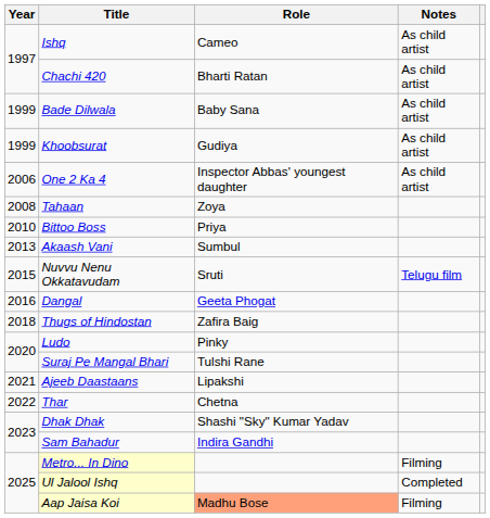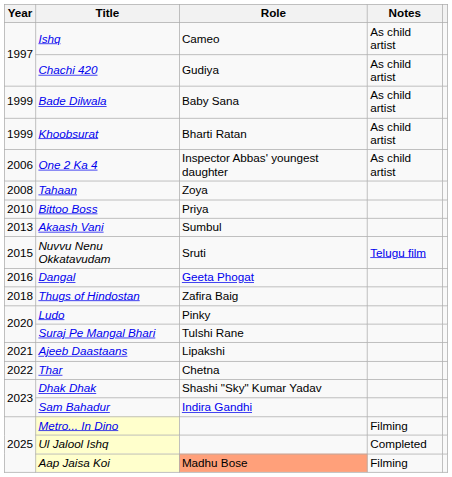Chachi 420 | Role: Bharti Ratan -> Gudiya
Khoobsurat | Role: Gudiya -> Bharti Ratan
